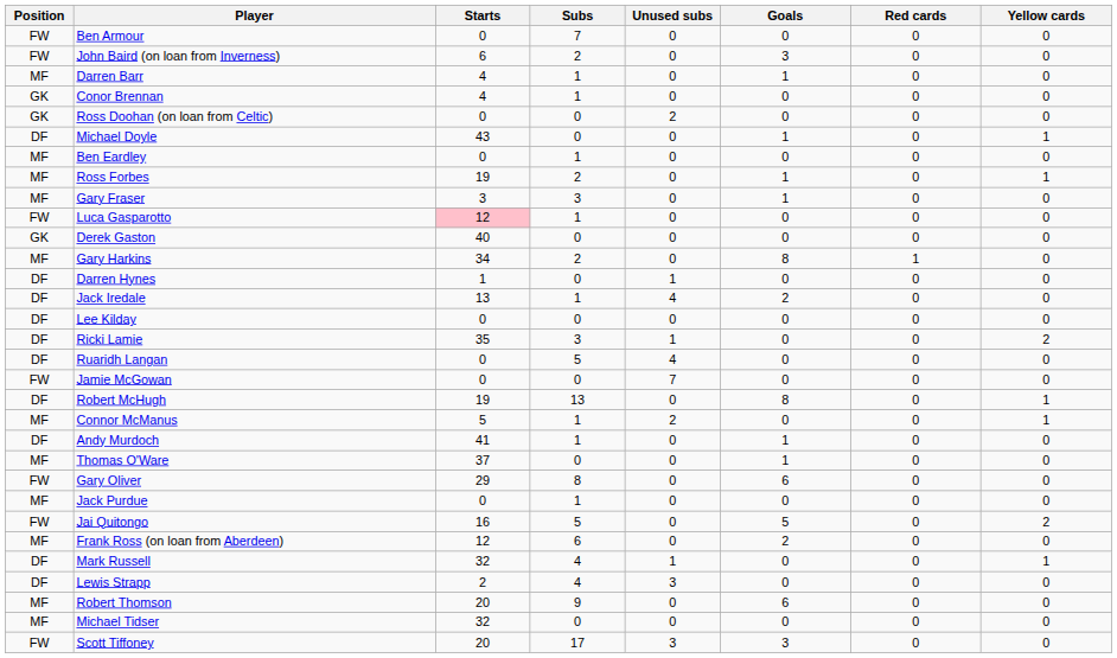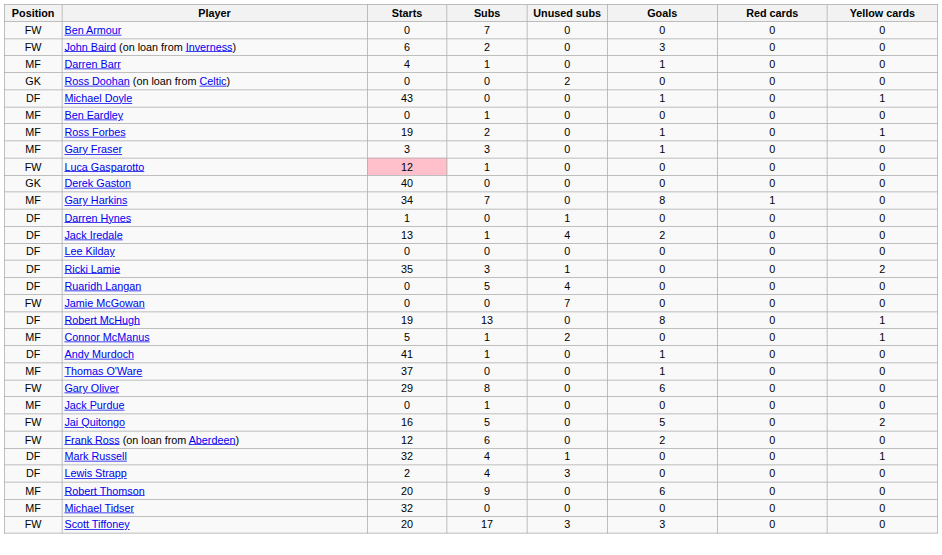- row: GK | Conor Brennan | 4 | 1 | 0 | 0 | 0 | 0
Gary Harkins | Subs: 2 -> 7
Frank Ross (on loan from Aberdeen) | Position: MF -> FW
